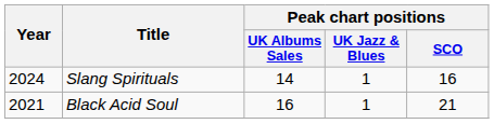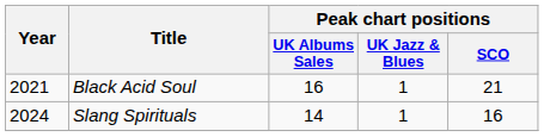rows swapped: Black Acid Soul <-> Slang Spirituals
